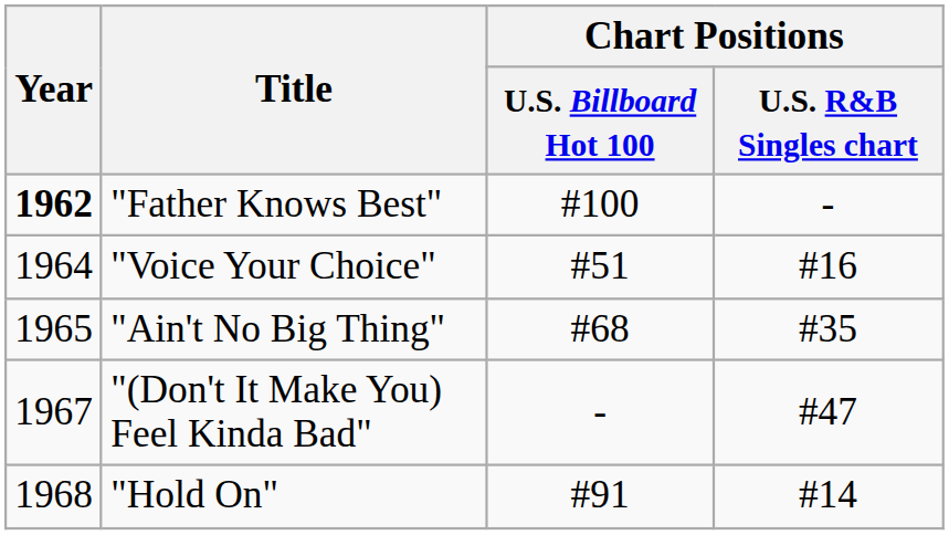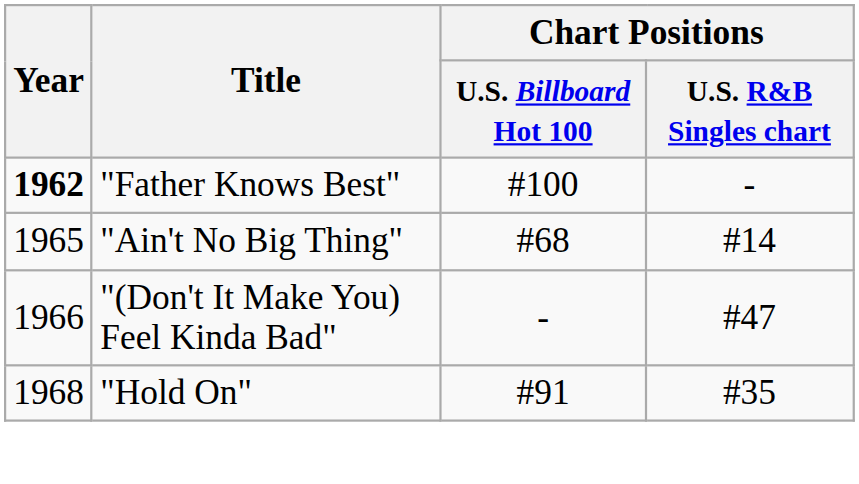- row: 1964 | "Voice Your Choice" | #51 | #16
"Ain't No Big Thing" | Chart Positions / U.S. R&B Singles chart: #35 -> #14
"(Don't It Make You) Feel Kinda Bad" | Year: 1967 -> 1966
"Hold On" | Chart Positions / U.S. R&B Singles chart: #14 -> #35
